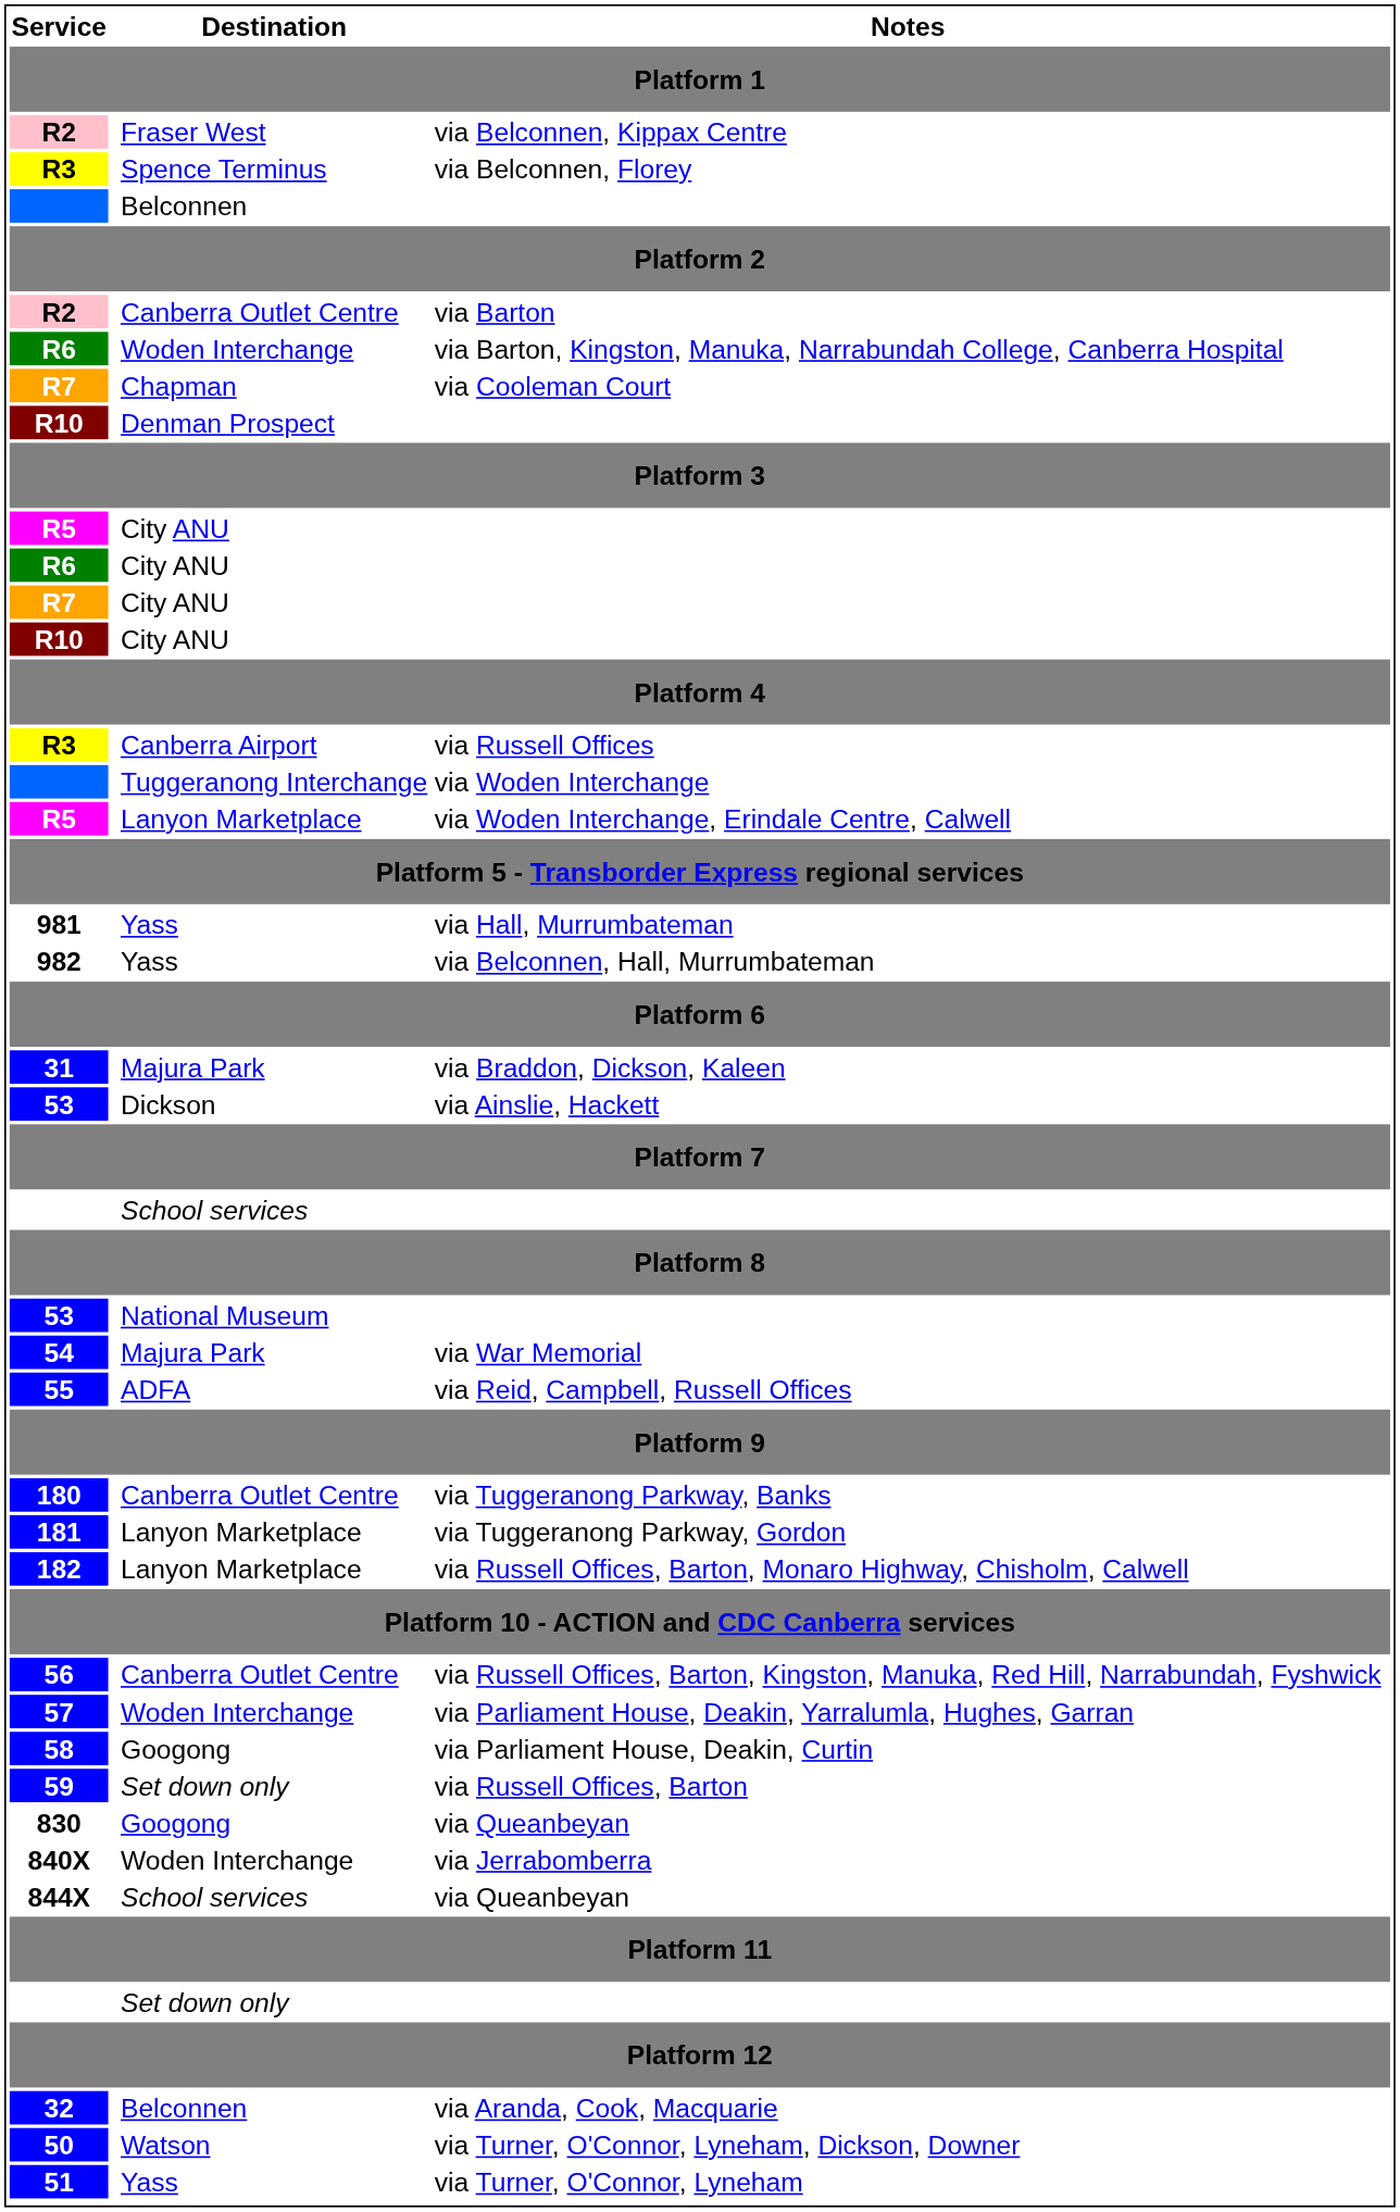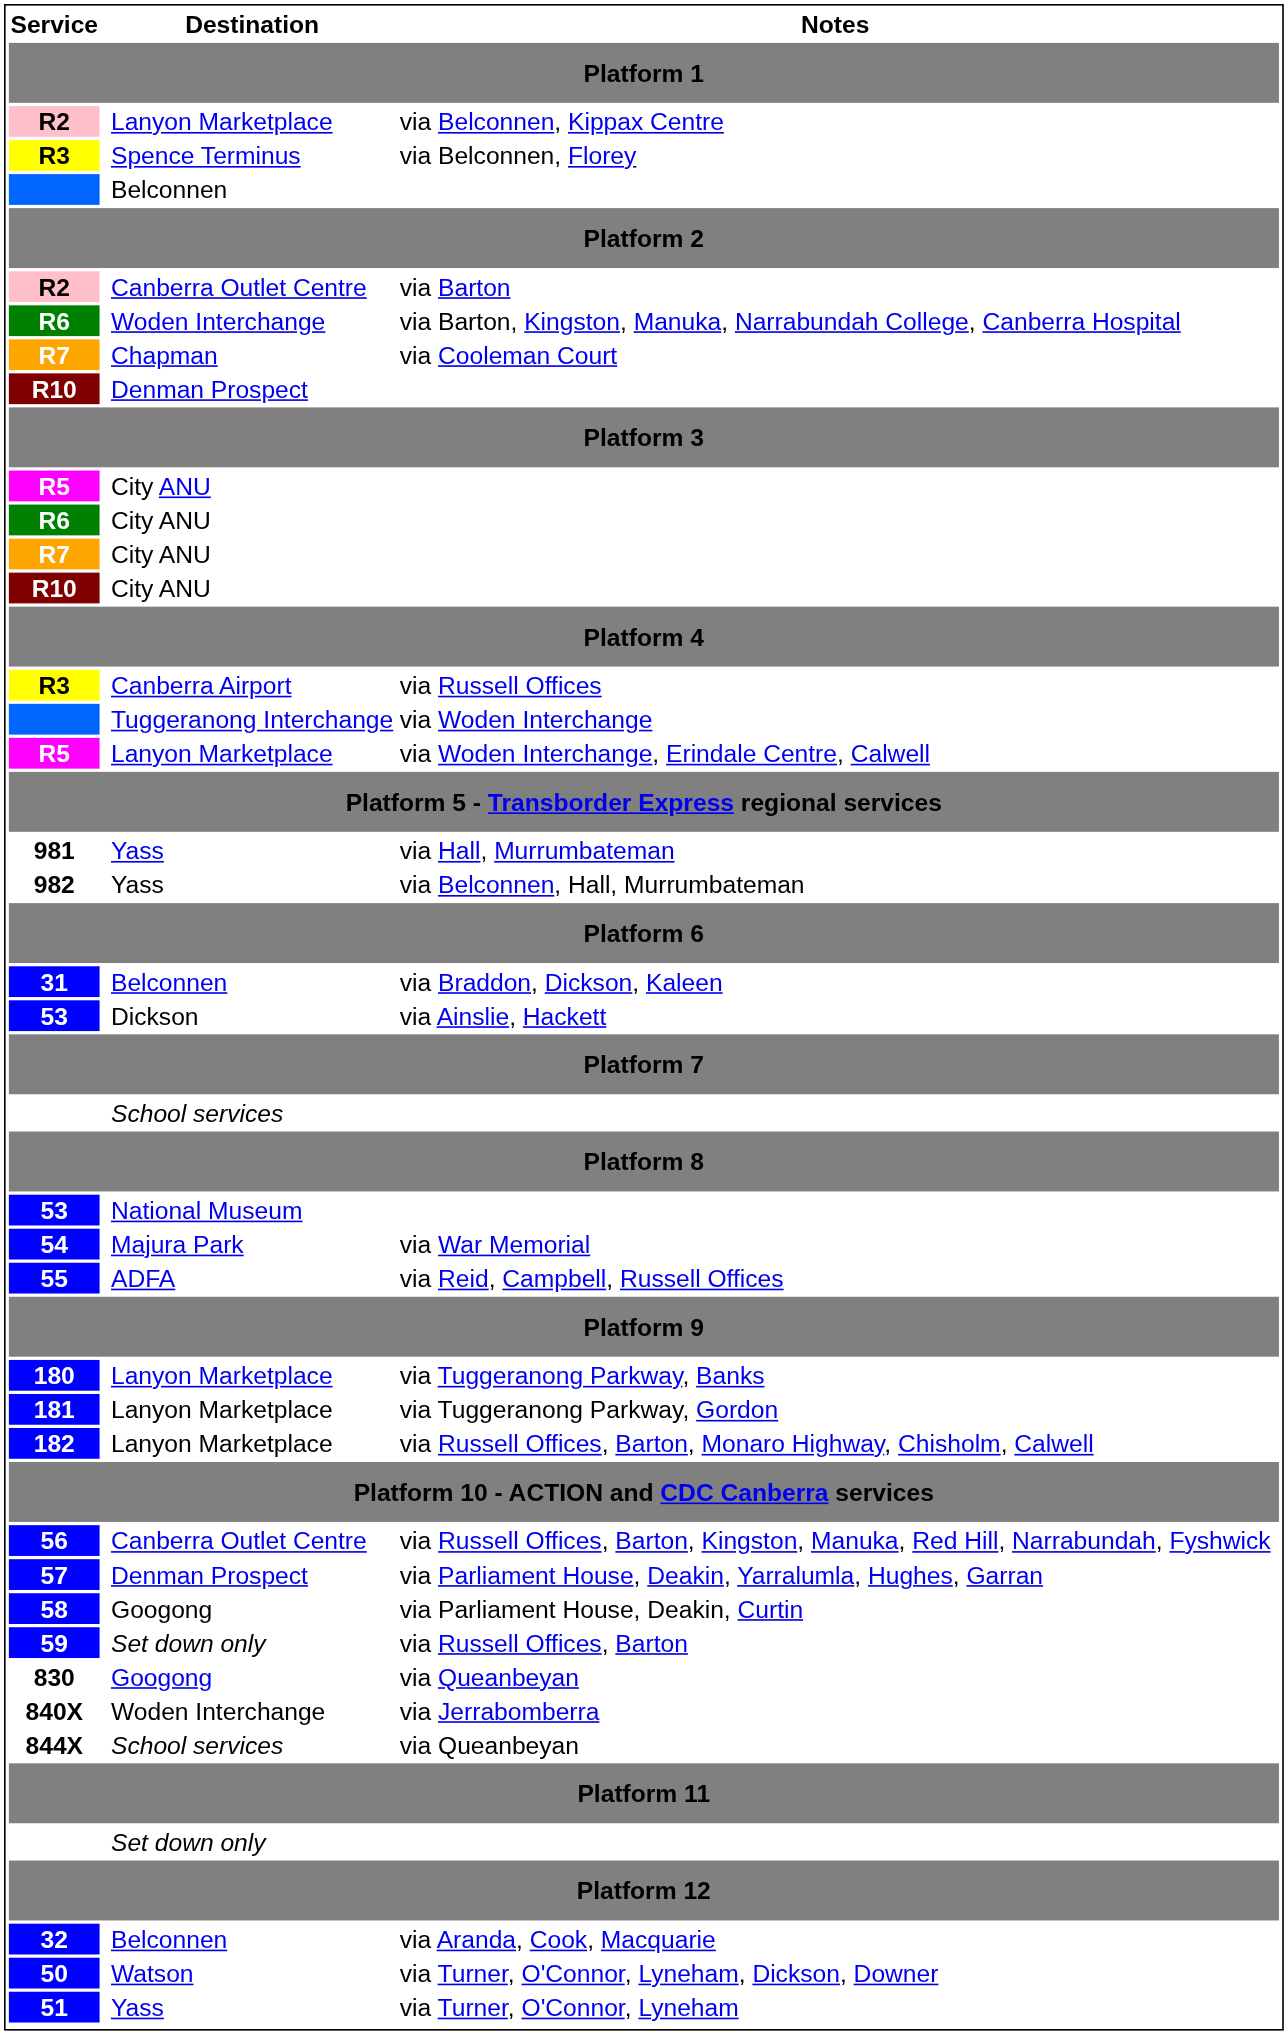via Belconnen, Kippax Centre | Destination: Fraser West -> Lanyon Marketplace
via Braddon, Dickson, Kaleen | Destination: Majura Park -> Belconnen
via Tuggeranong Parkway, Banks | Destination: Canberra Outlet Centre -> Lanyon Marketplace
via Parliament House, Deakin, Yarralumla, Hughes, Garran | Destination: Woden Interchange -> Denman Prospect
